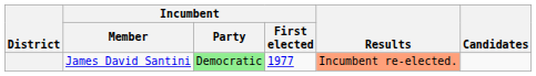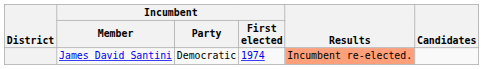James David Santini | Incumbent / Party: lightgreen background -> no background
James David Santini | Incumbent / First elected: 1977 -> 1974
